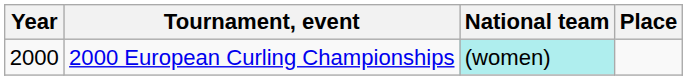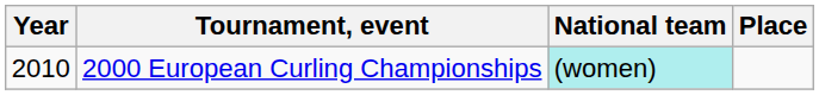2000 European Curling Championships | Year: 2000 -> 2010
